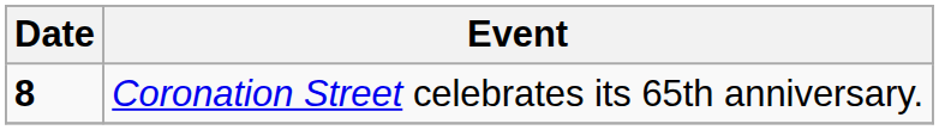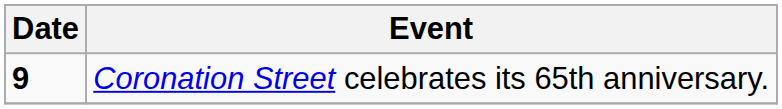Coronation Street celebrates its 65th anniversary. | Date: 8 -> 9
